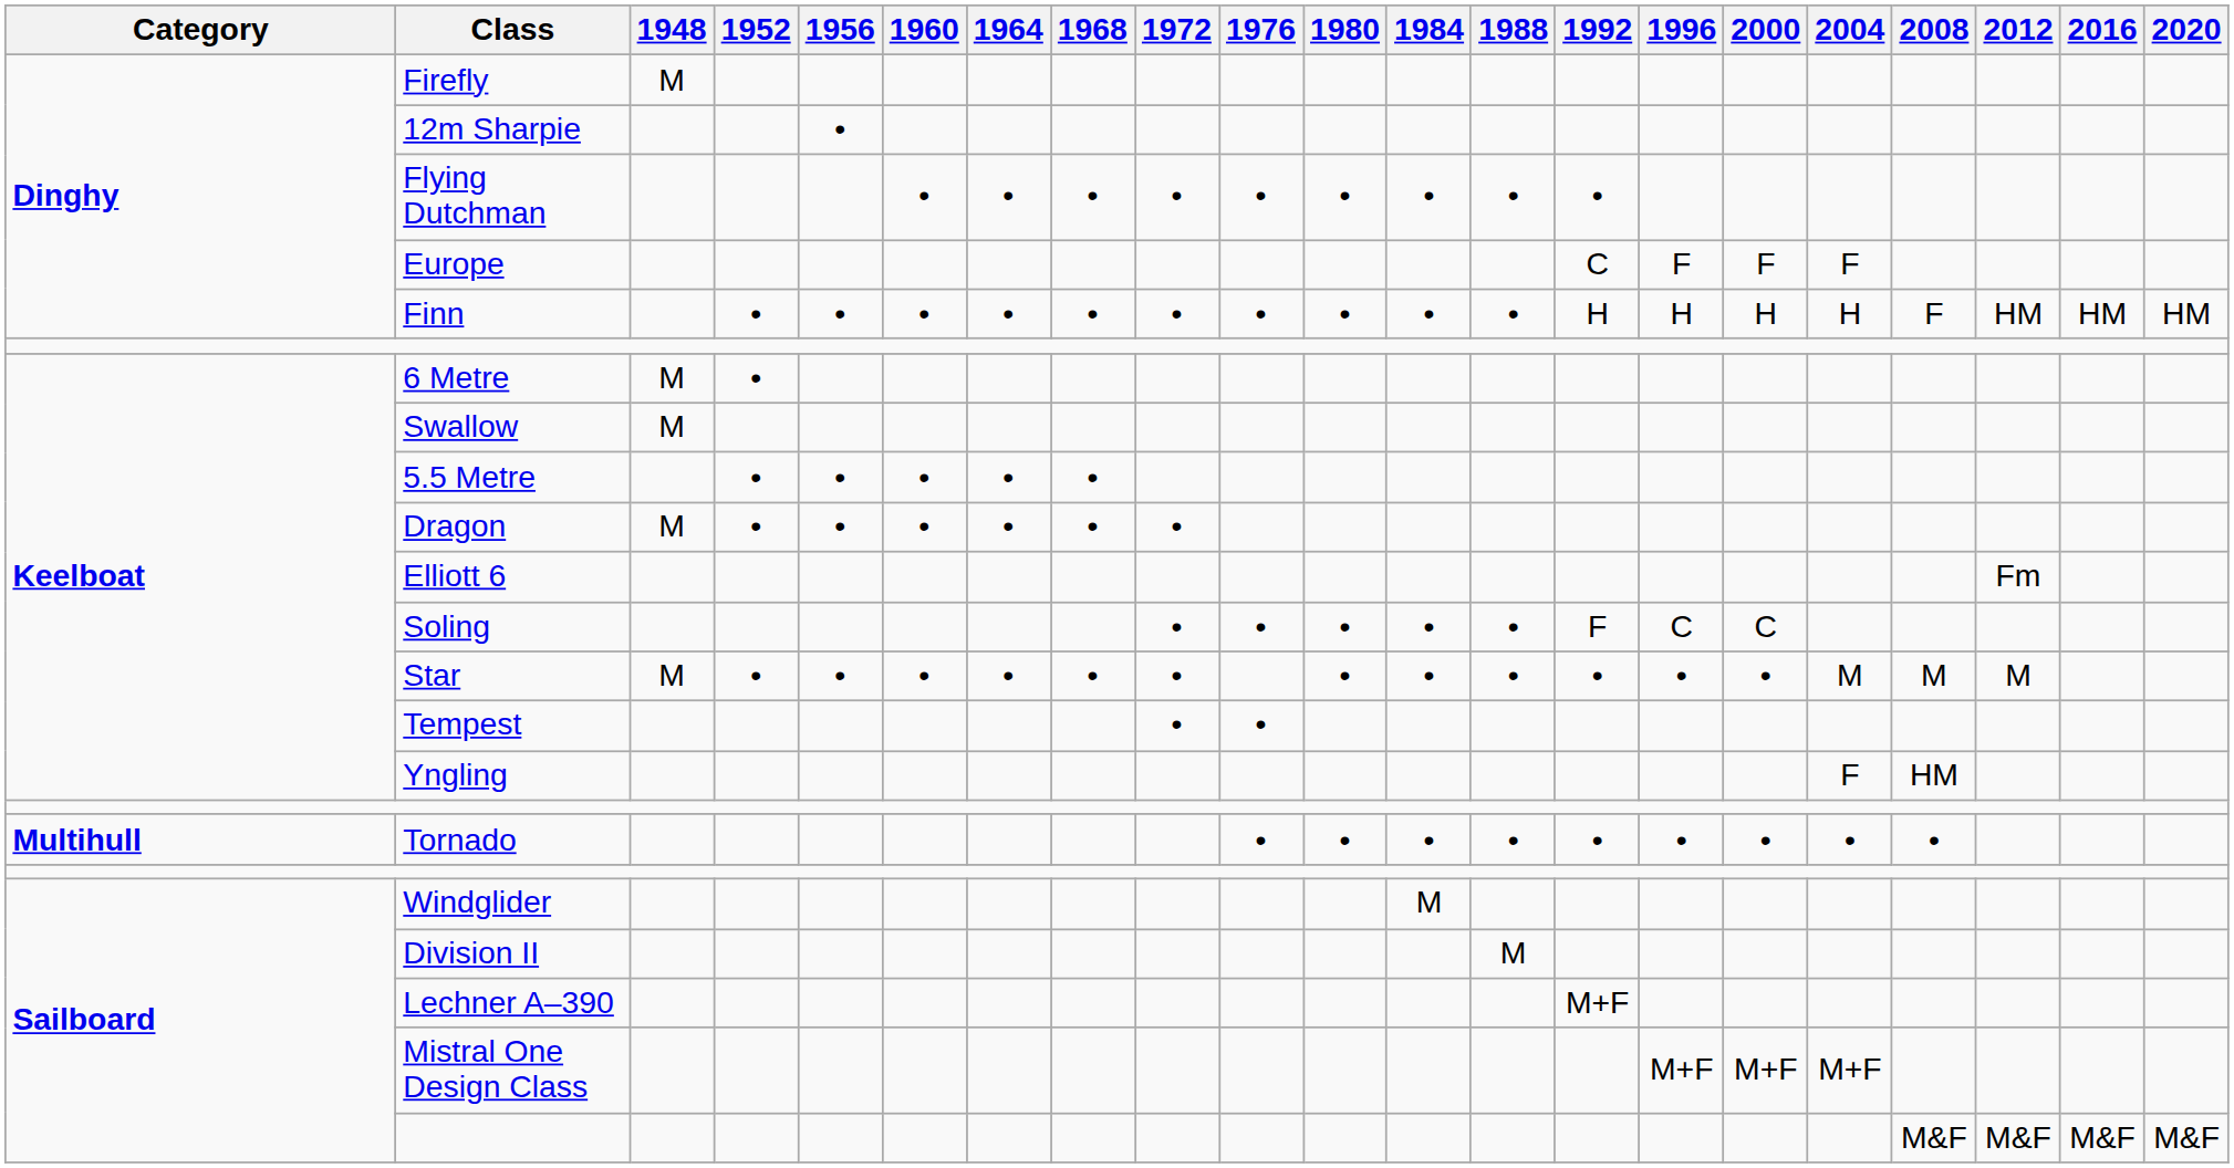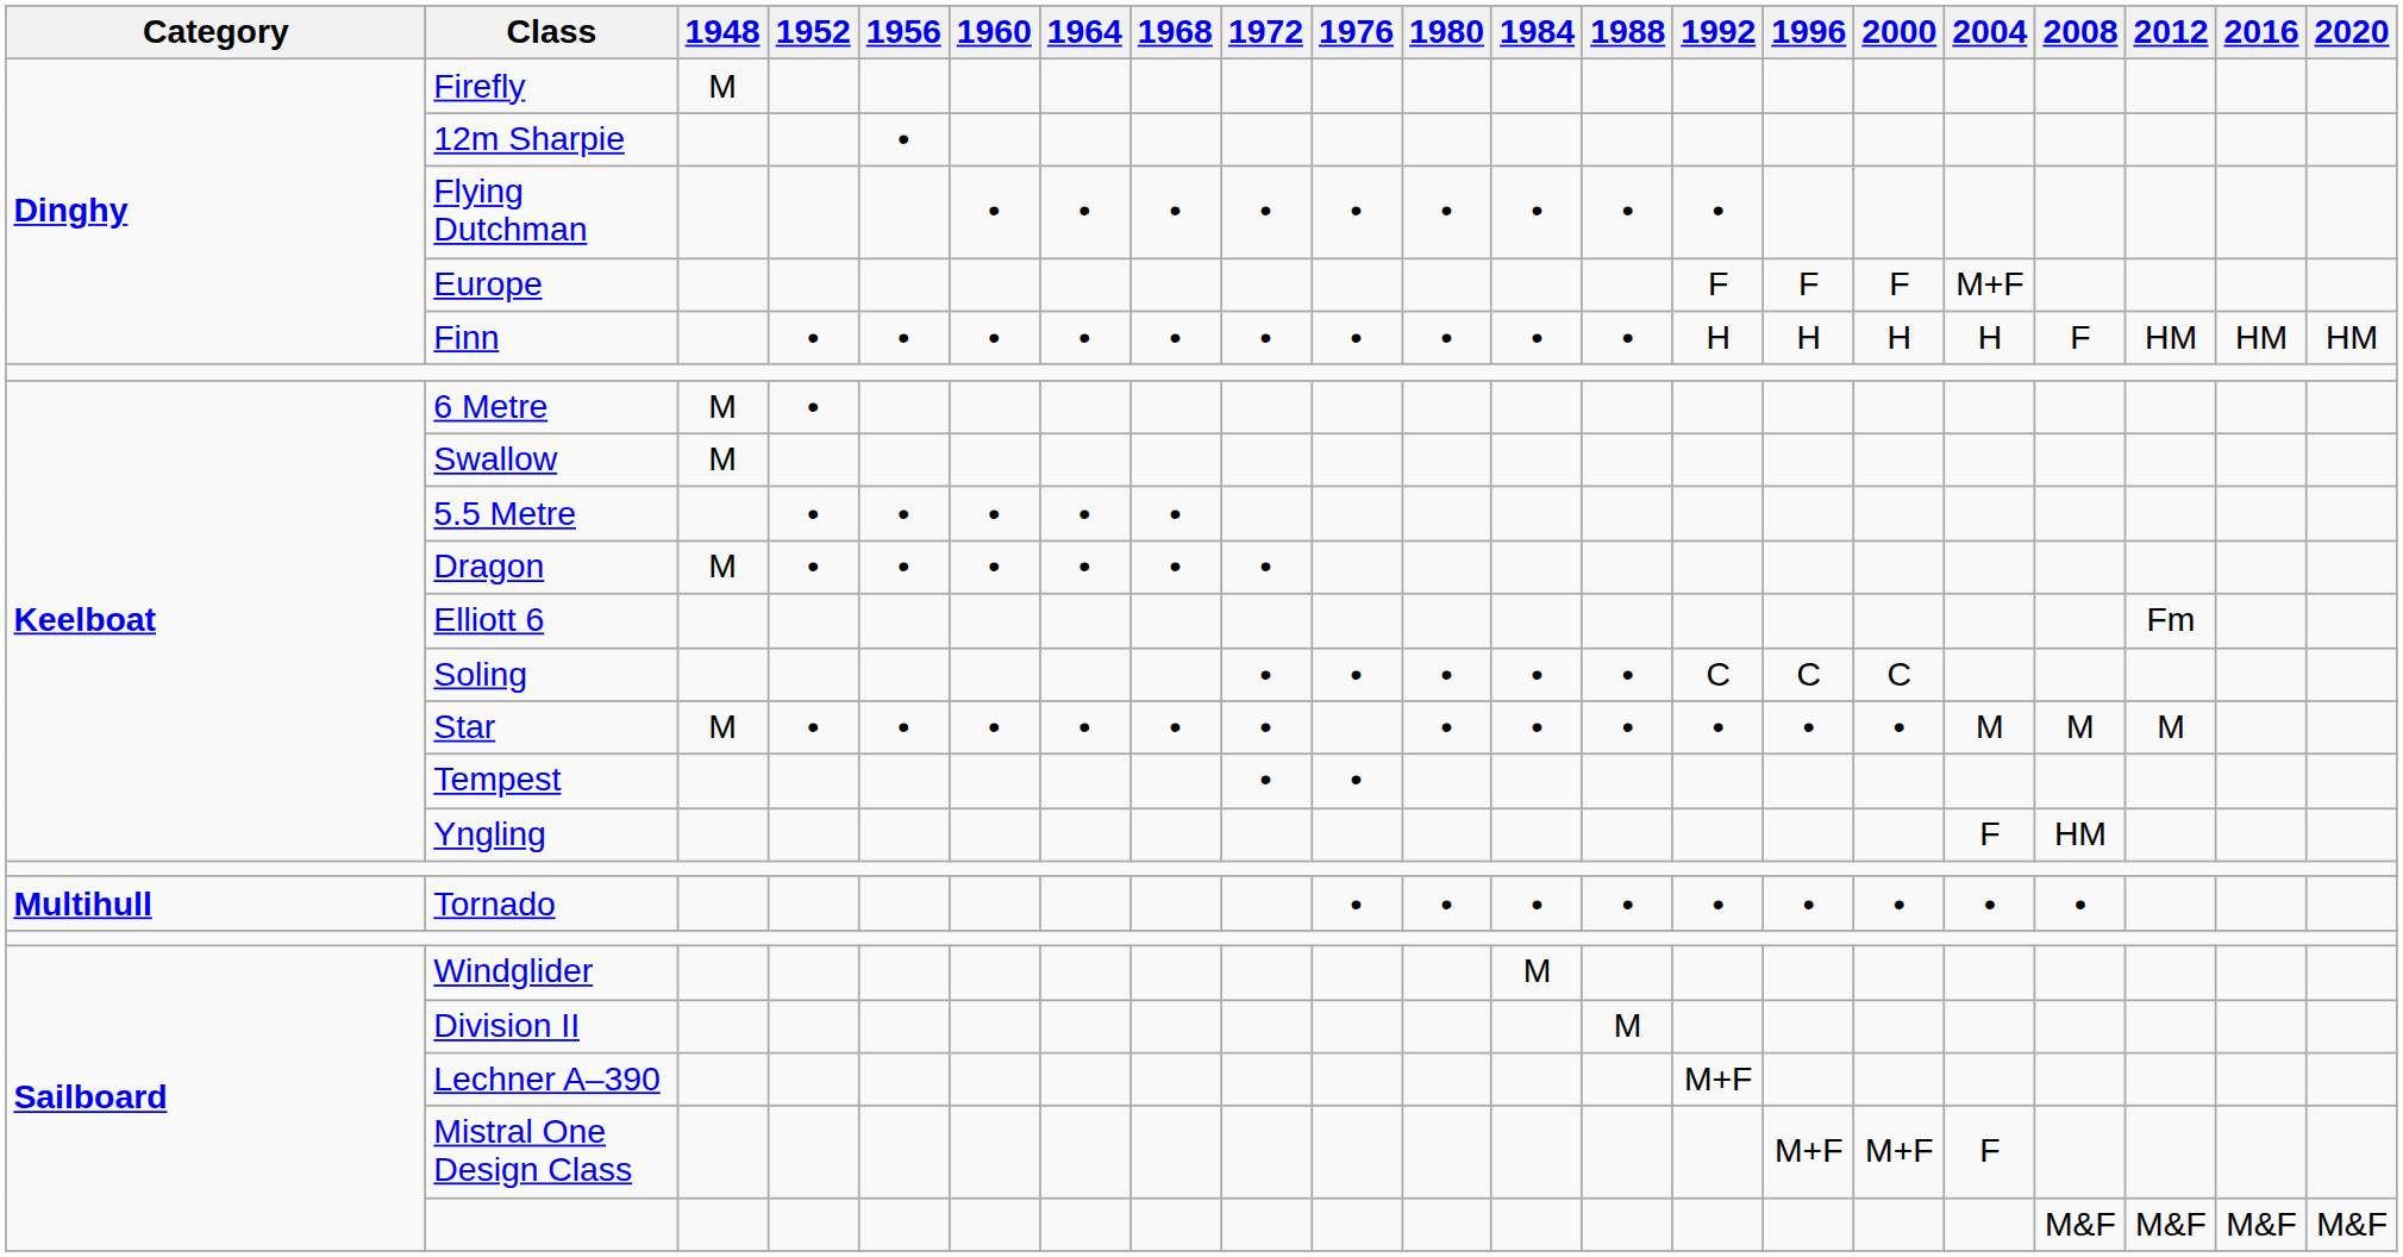Europe | 1992: C -> F
Europe | 2004: F -> M+F
Soling | 1992: F -> C
Mistral One Design Class | 2004: M+F -> F
